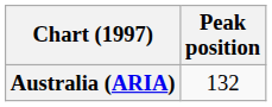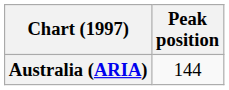Australia (ARIA) | Peak position: 132 -> 144
